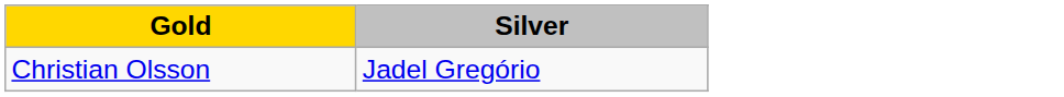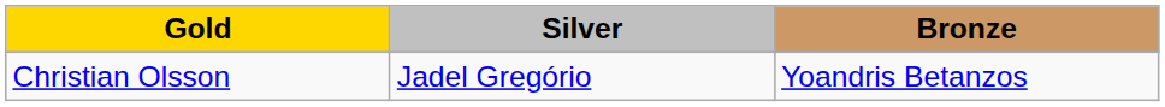+ column: Bronze | Yoandris Betanzos
